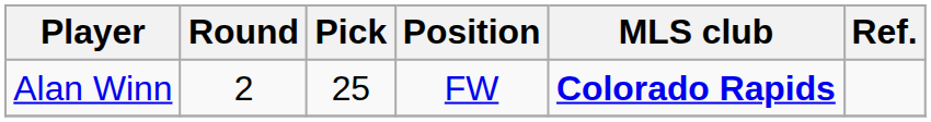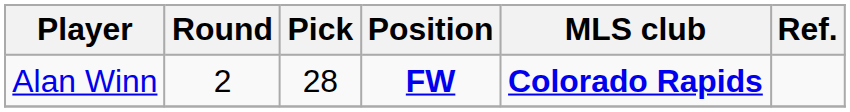Alan Winn | Pick: 25 -> 28
Alan Winn | Position: normal -> bold
